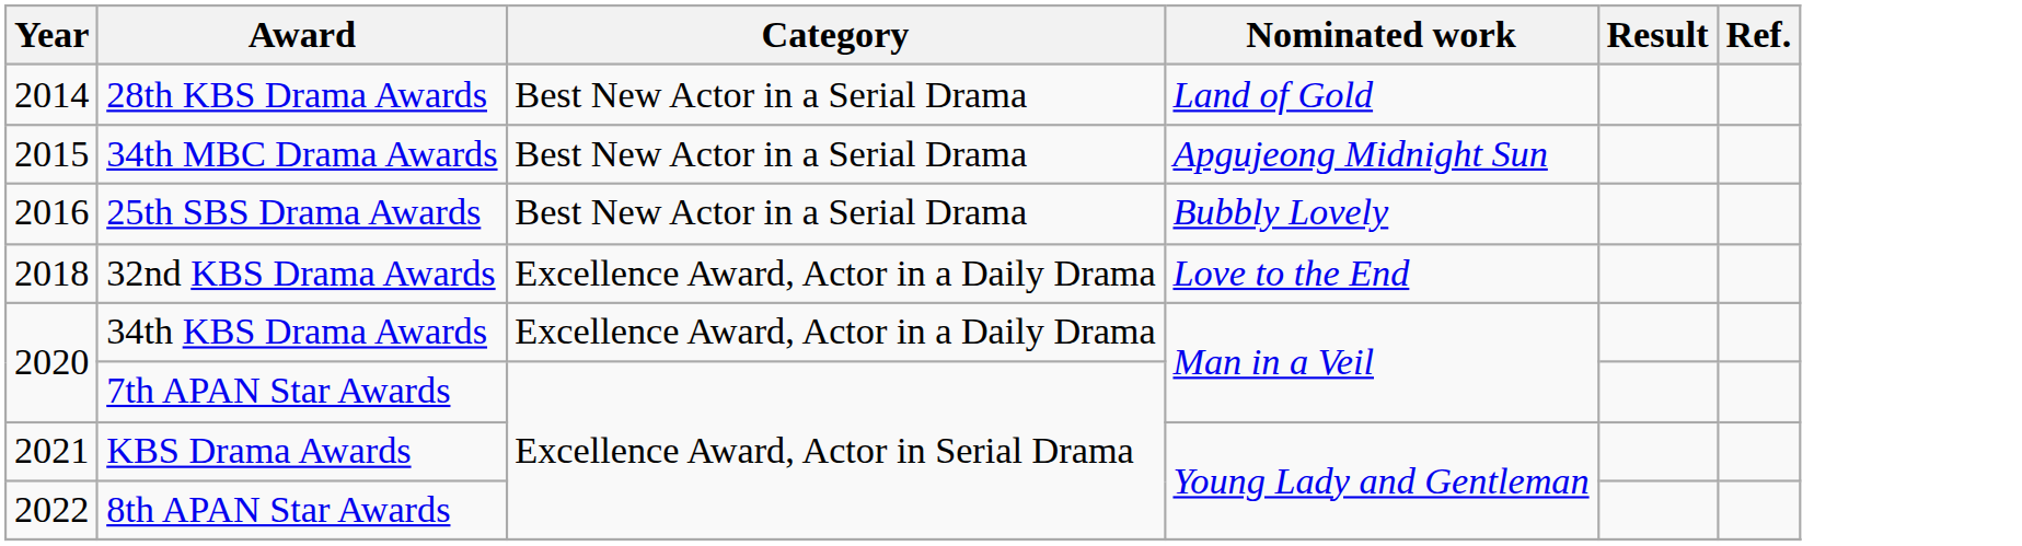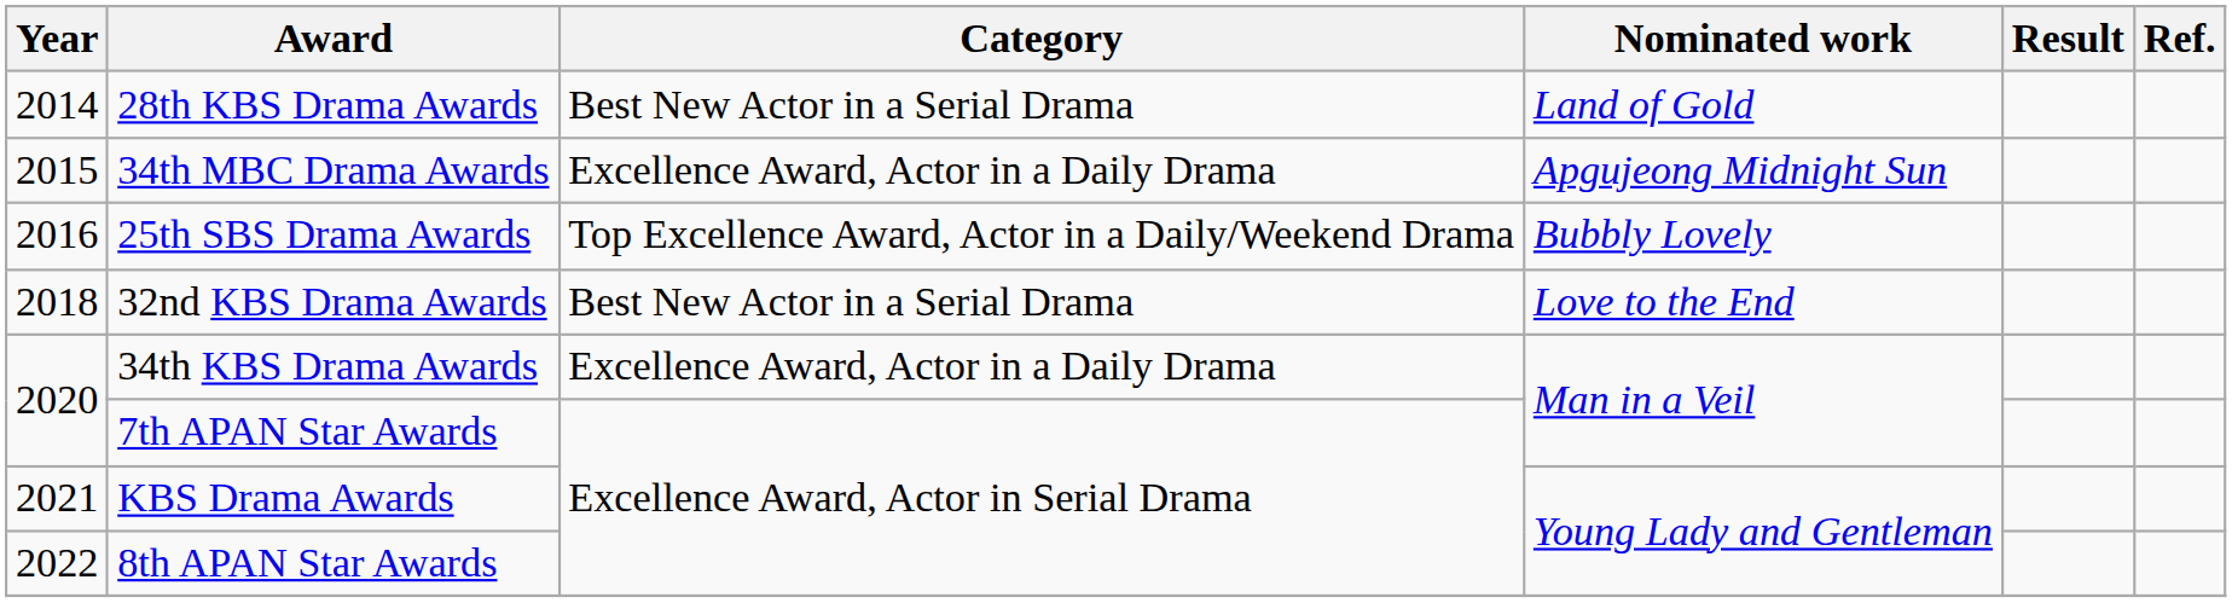34th MBC Drama Awards | Category: Best New Actor in a Serial Drama -> Excellence Award, Actor in a Daily Drama
25th SBS Drama Awards | Category: Best New Actor in a Serial Drama -> Top Excellence Award, Actor in a Daily/Weekend Drama
32nd KBS Drama Awards | Category: Excellence Award, Actor in a Daily Drama -> Best New Actor in a Serial Drama
